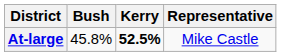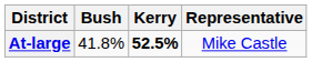At-large | Bush: 45.8% -> 41.8%
